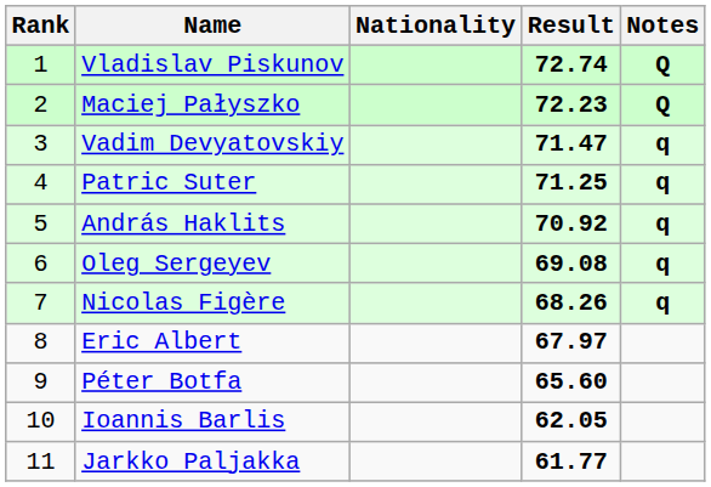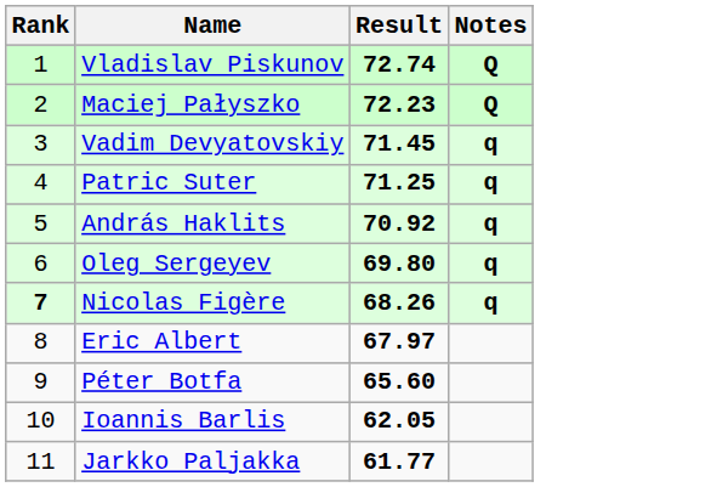- column: Nationality
Vadim Devyatovskiy | Result: 71.47 -> 71.45
Oleg Sergeyev | Result: 69.08 -> 69.80
Nicolas Figère | Rank: normal -> bold
